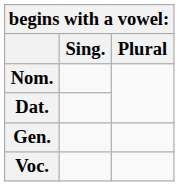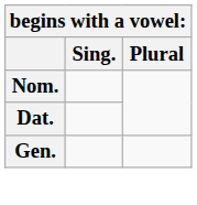- row: Voc.
